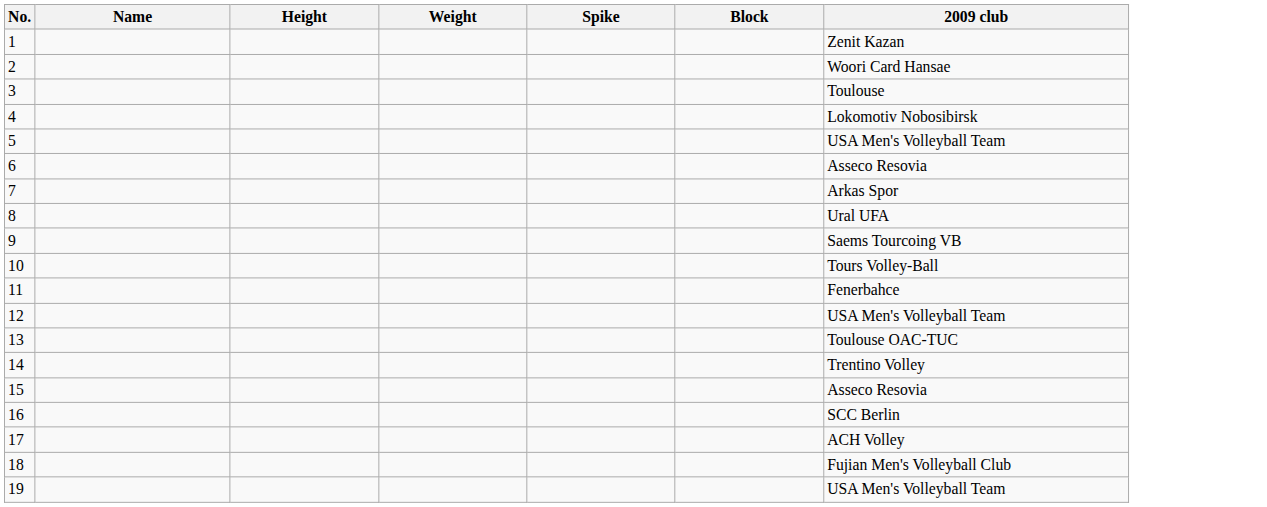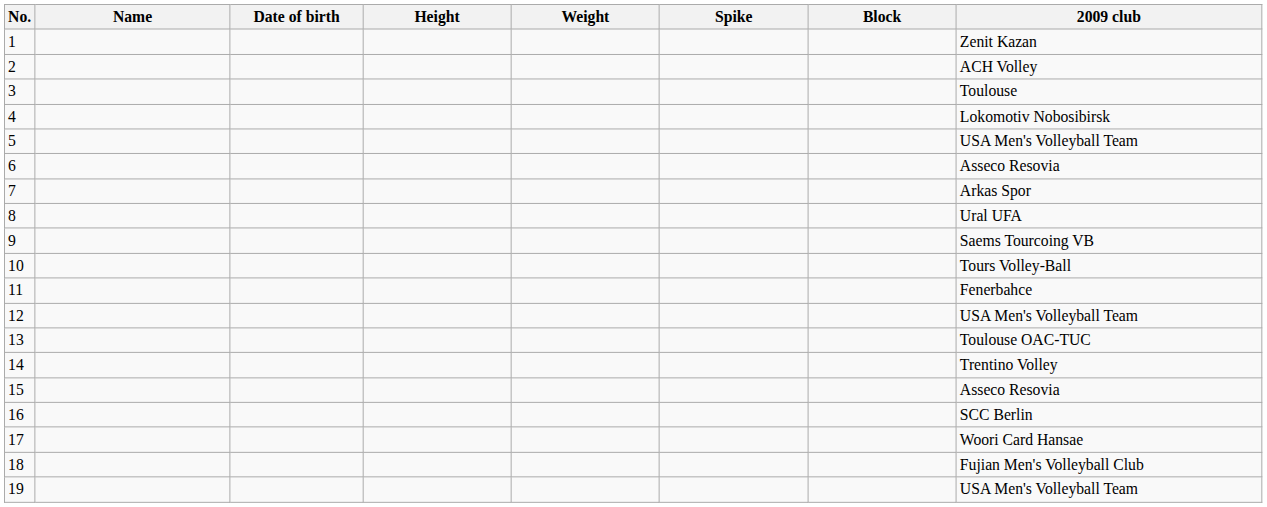+ column: Date of birth
2 | 2009 club: Woori Card Hansae -> ACH Volley
17 | 2009 club: ACH Volley -> Woori Card Hansae
